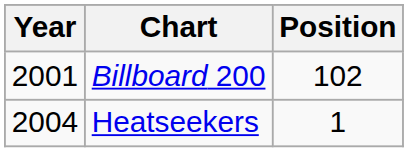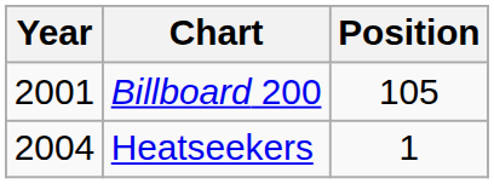Billboard 200 | Position: 102 -> 105
